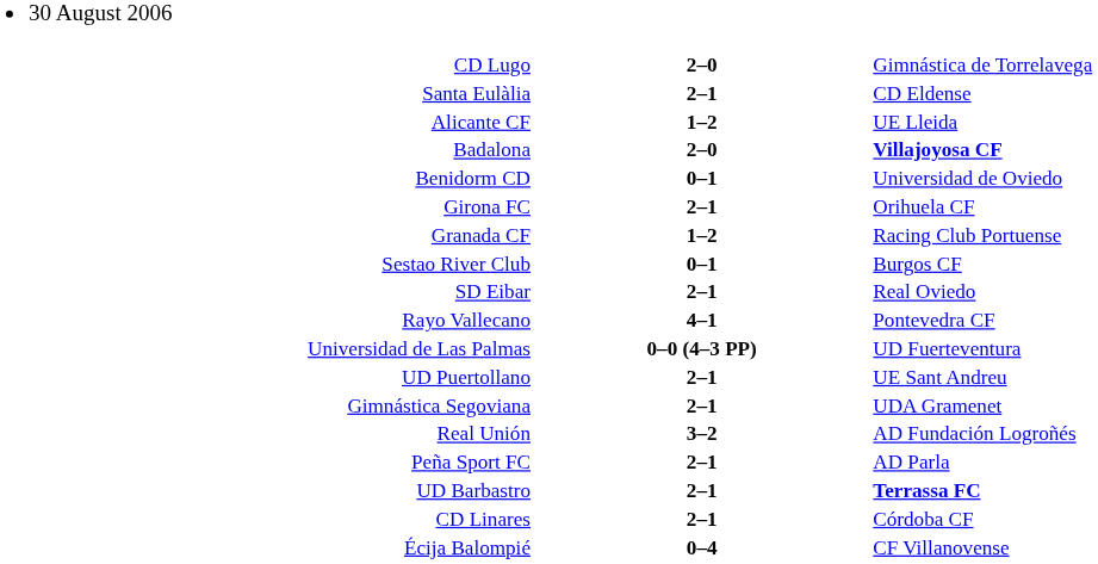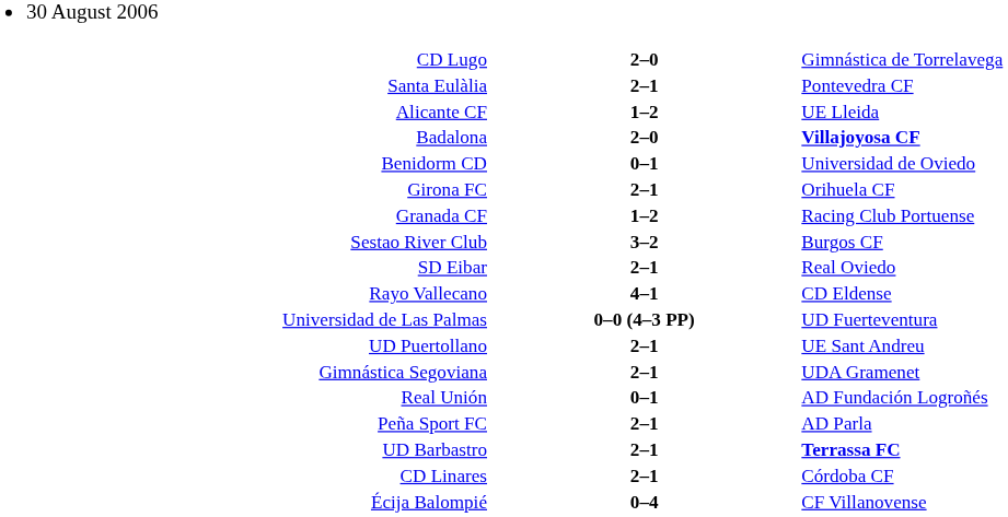Santa Eulàlia | column 3: CD Eldense -> Pontevedra CF
Sestao River Club | column 2: 0–1 -> 3–2
Rayo Vallecano | column 3: Pontevedra CF -> CD Eldense
Real Unión | column 2: 3–2 -> 0–1
